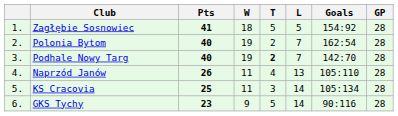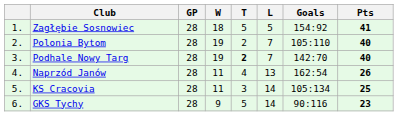columns swapped: GP <-> Pts
Polonia Bytom | Goals: 162:54 -> 105:110
Naprzód Janów | Goals: 105:110 -> 162:54
